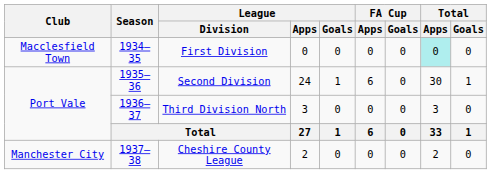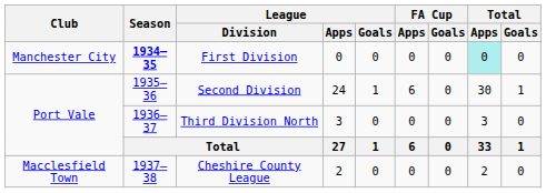First Division | Club: Macclesfield Town -> Manchester City
First Division | Season: normal -> bold
Cheshire County League | Club: Manchester City -> Macclesfield Town
